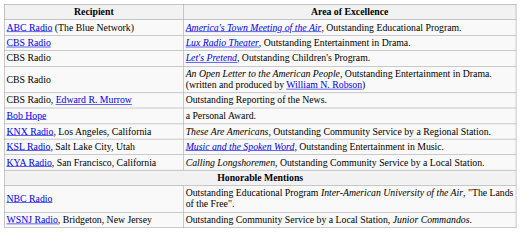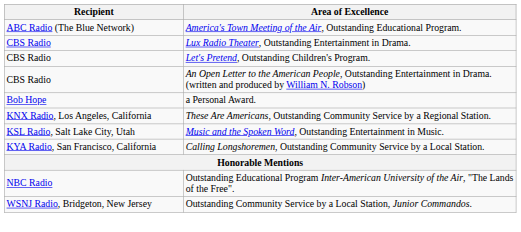- row: CBS Radio, Edward R. Murrow | Outstanding Reporting of the News.
